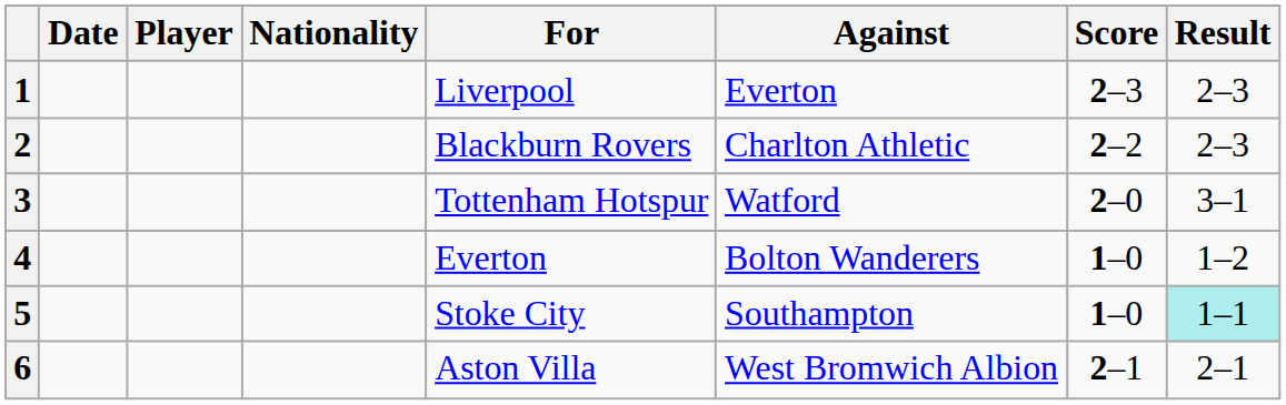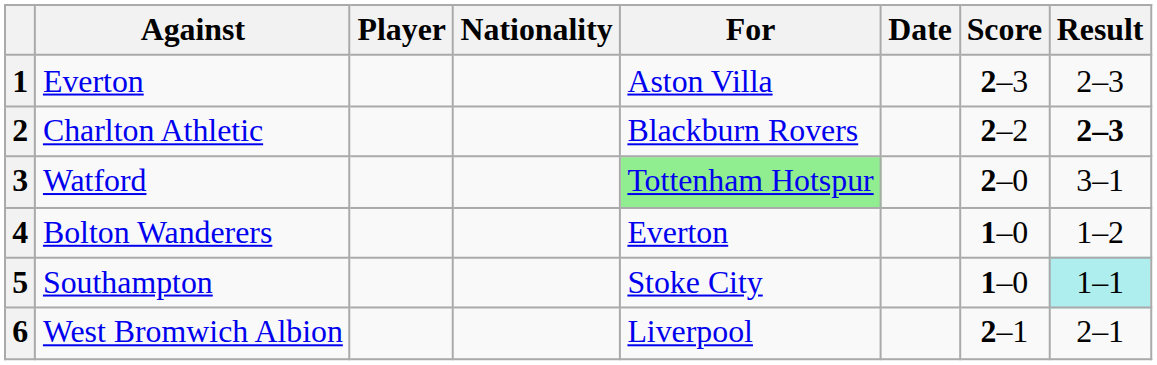columns swapped: Date <-> Against
1 | For: Liverpool -> Aston Villa
2 | Result: normal -> bold
3 | For: no background -> lightgreen background
6 | For: Aston Villa -> Liverpool
